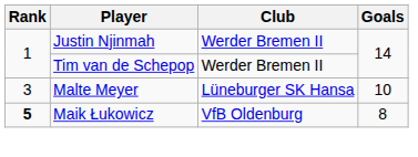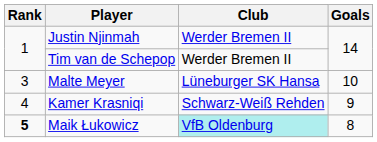+ row: 4 | Kamer Krasniqi | Schwarz-Weiß Rehden | 9
Maik Łukowicz | Club: no background -> paleturquoise background
